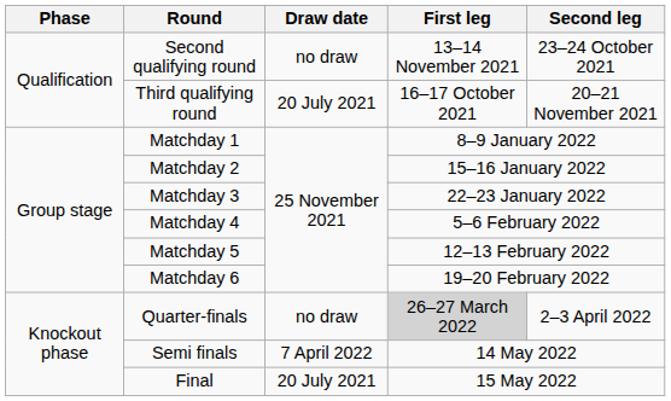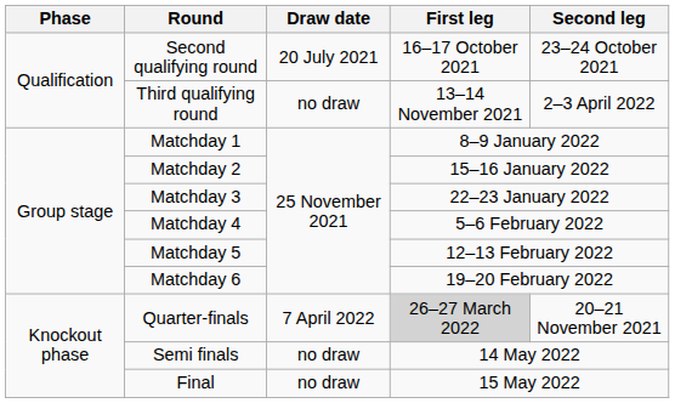Second qualifying round | Draw date: no draw -> 20 July 2021
Second qualifying round | First leg: 13–14 November 2021 -> 16–17 October 2021
Third qualifying round | Draw date: 20 July 2021 -> no draw
Third qualifying round | First leg: 16–17 October 2021 -> 13–14 November 2021
Third qualifying round | Second leg: 20–21 November 2021 -> 2–3 April 2022
Quarter-finals | Draw date: no draw -> 7 April 2022
Quarter-finals | Second leg: 2–3 April 2022 -> 20–21 November 2021
Semi finals | Draw date: 7 April 2022 -> no draw
Final | Draw date: 20 July 2021 -> no draw
